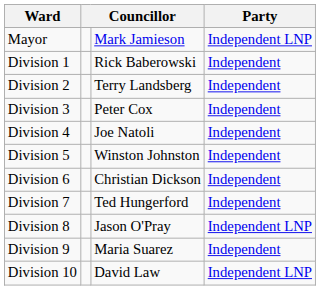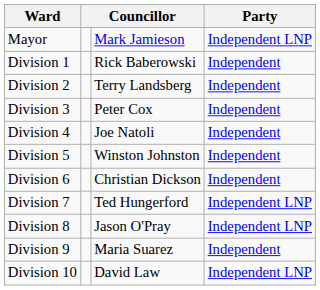Division 7 | Party: Independent -> Independent LNP
